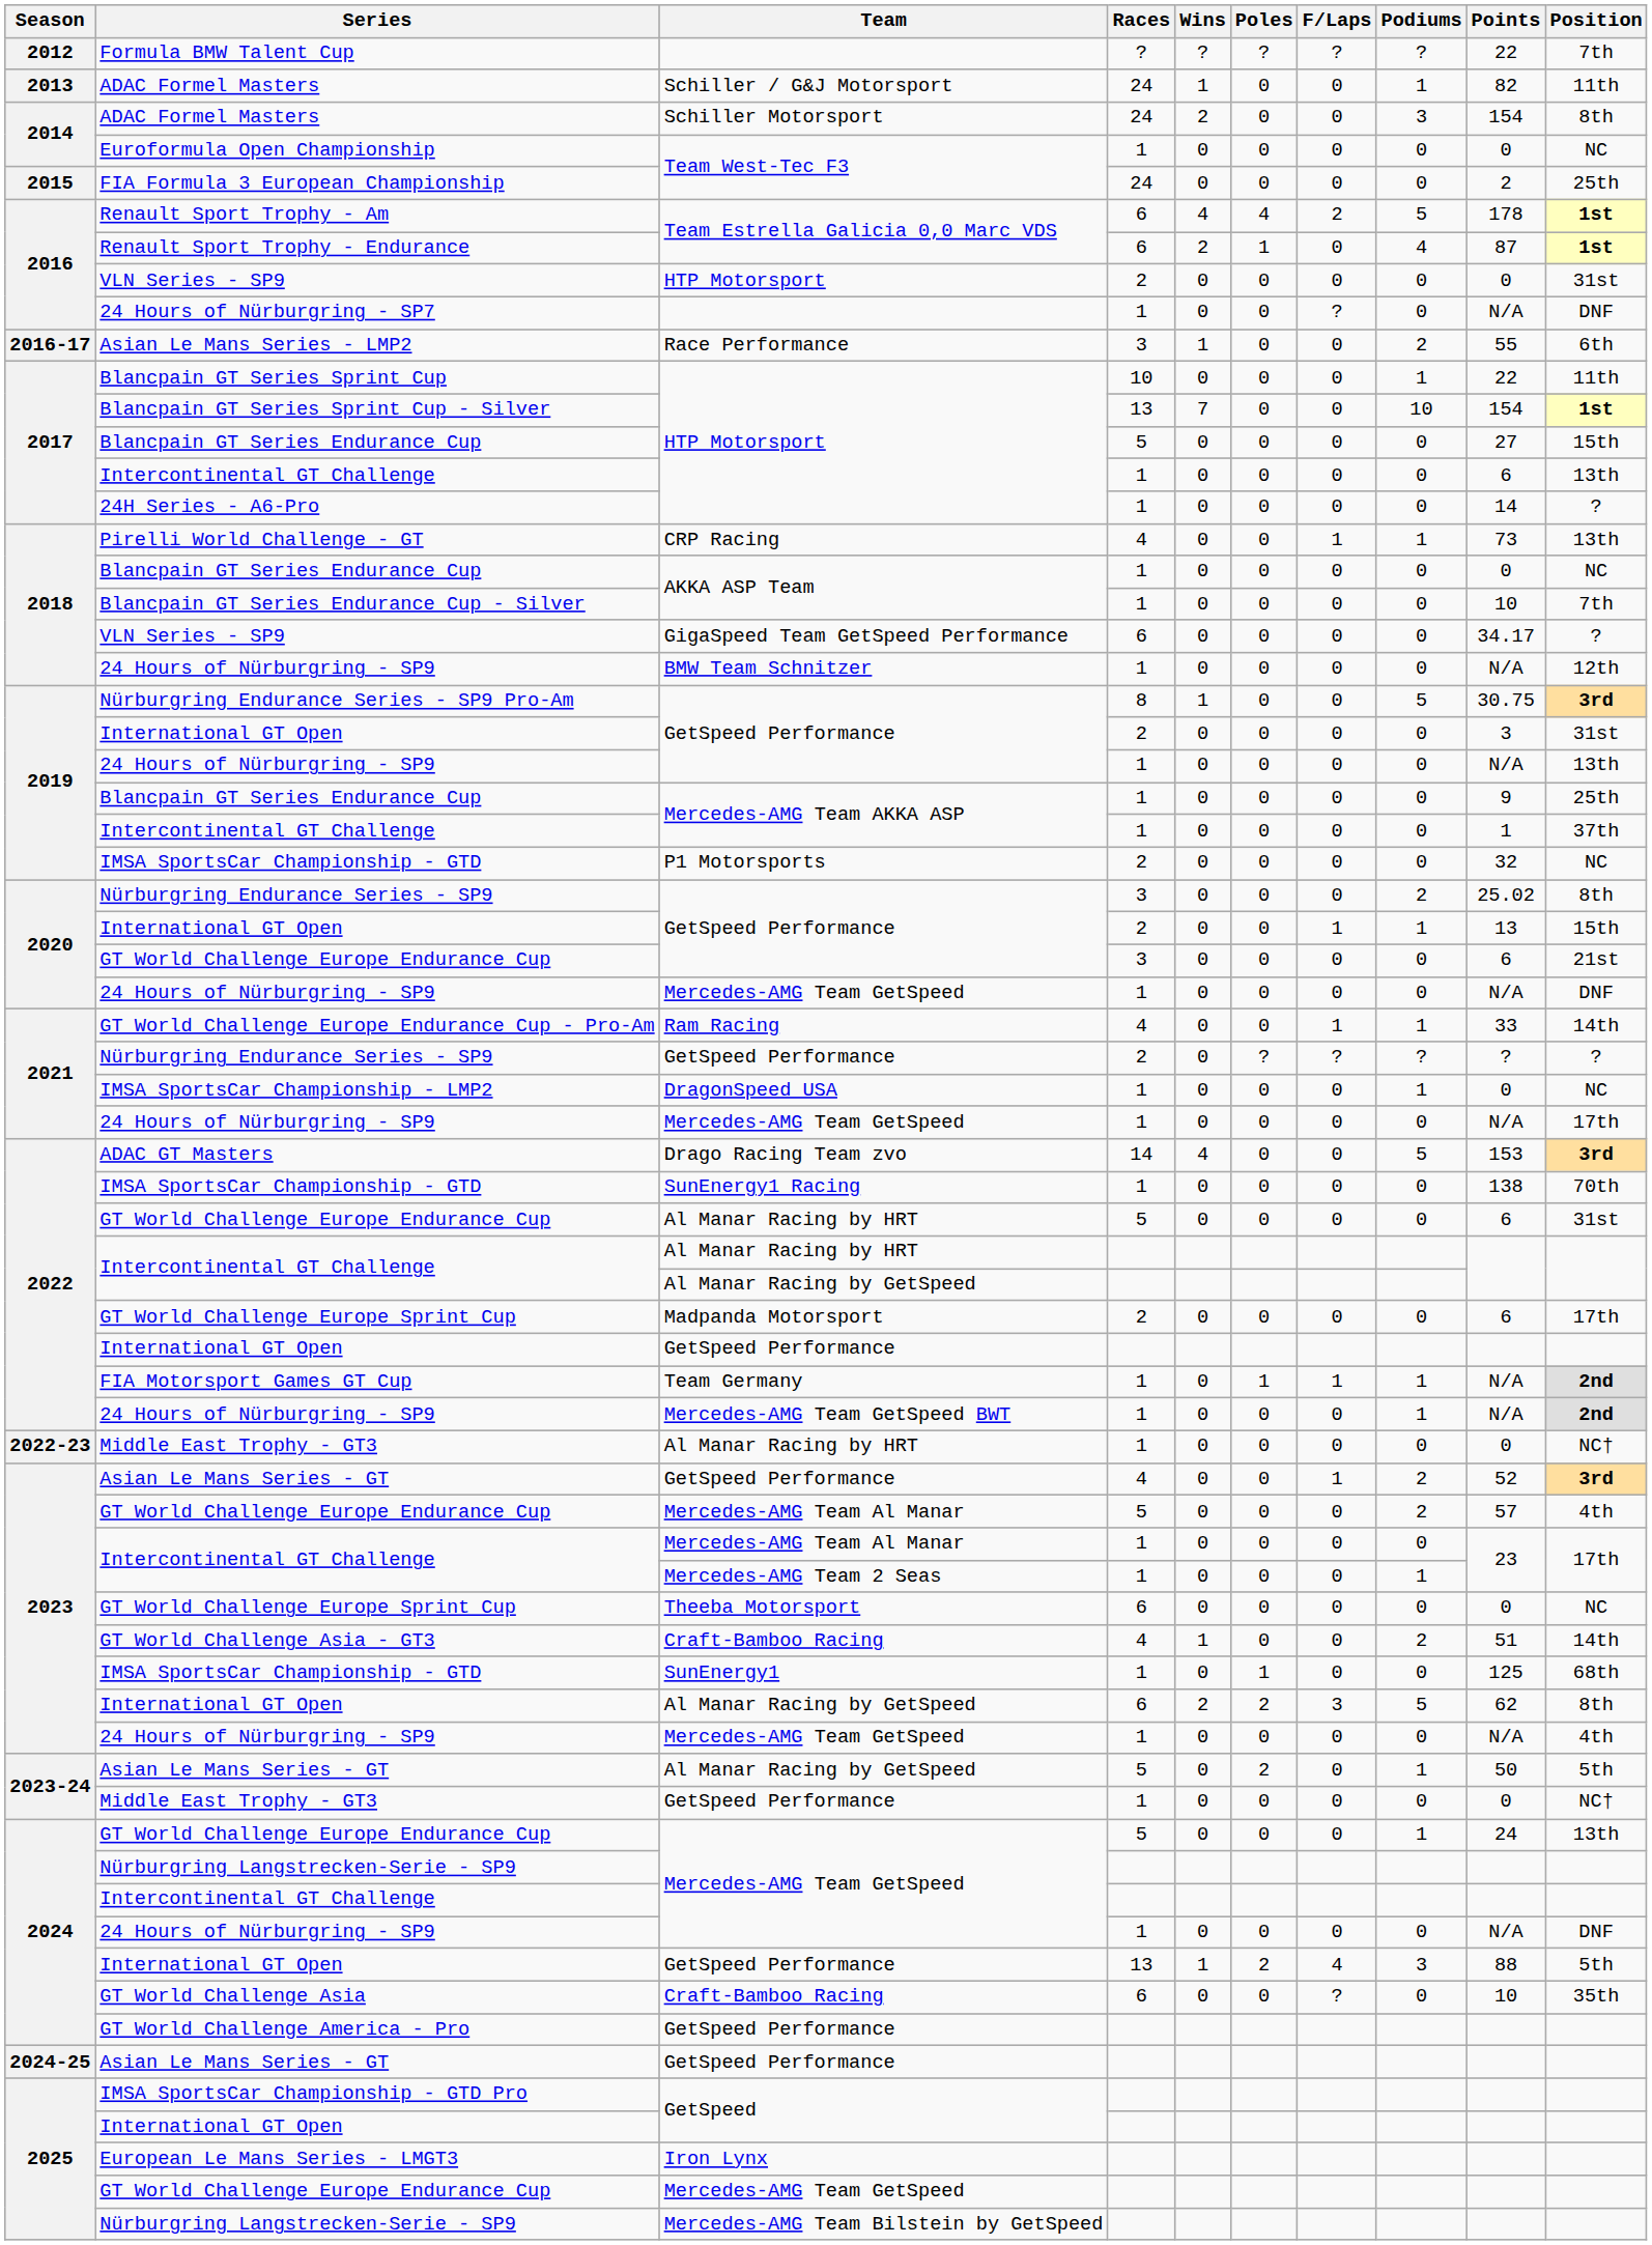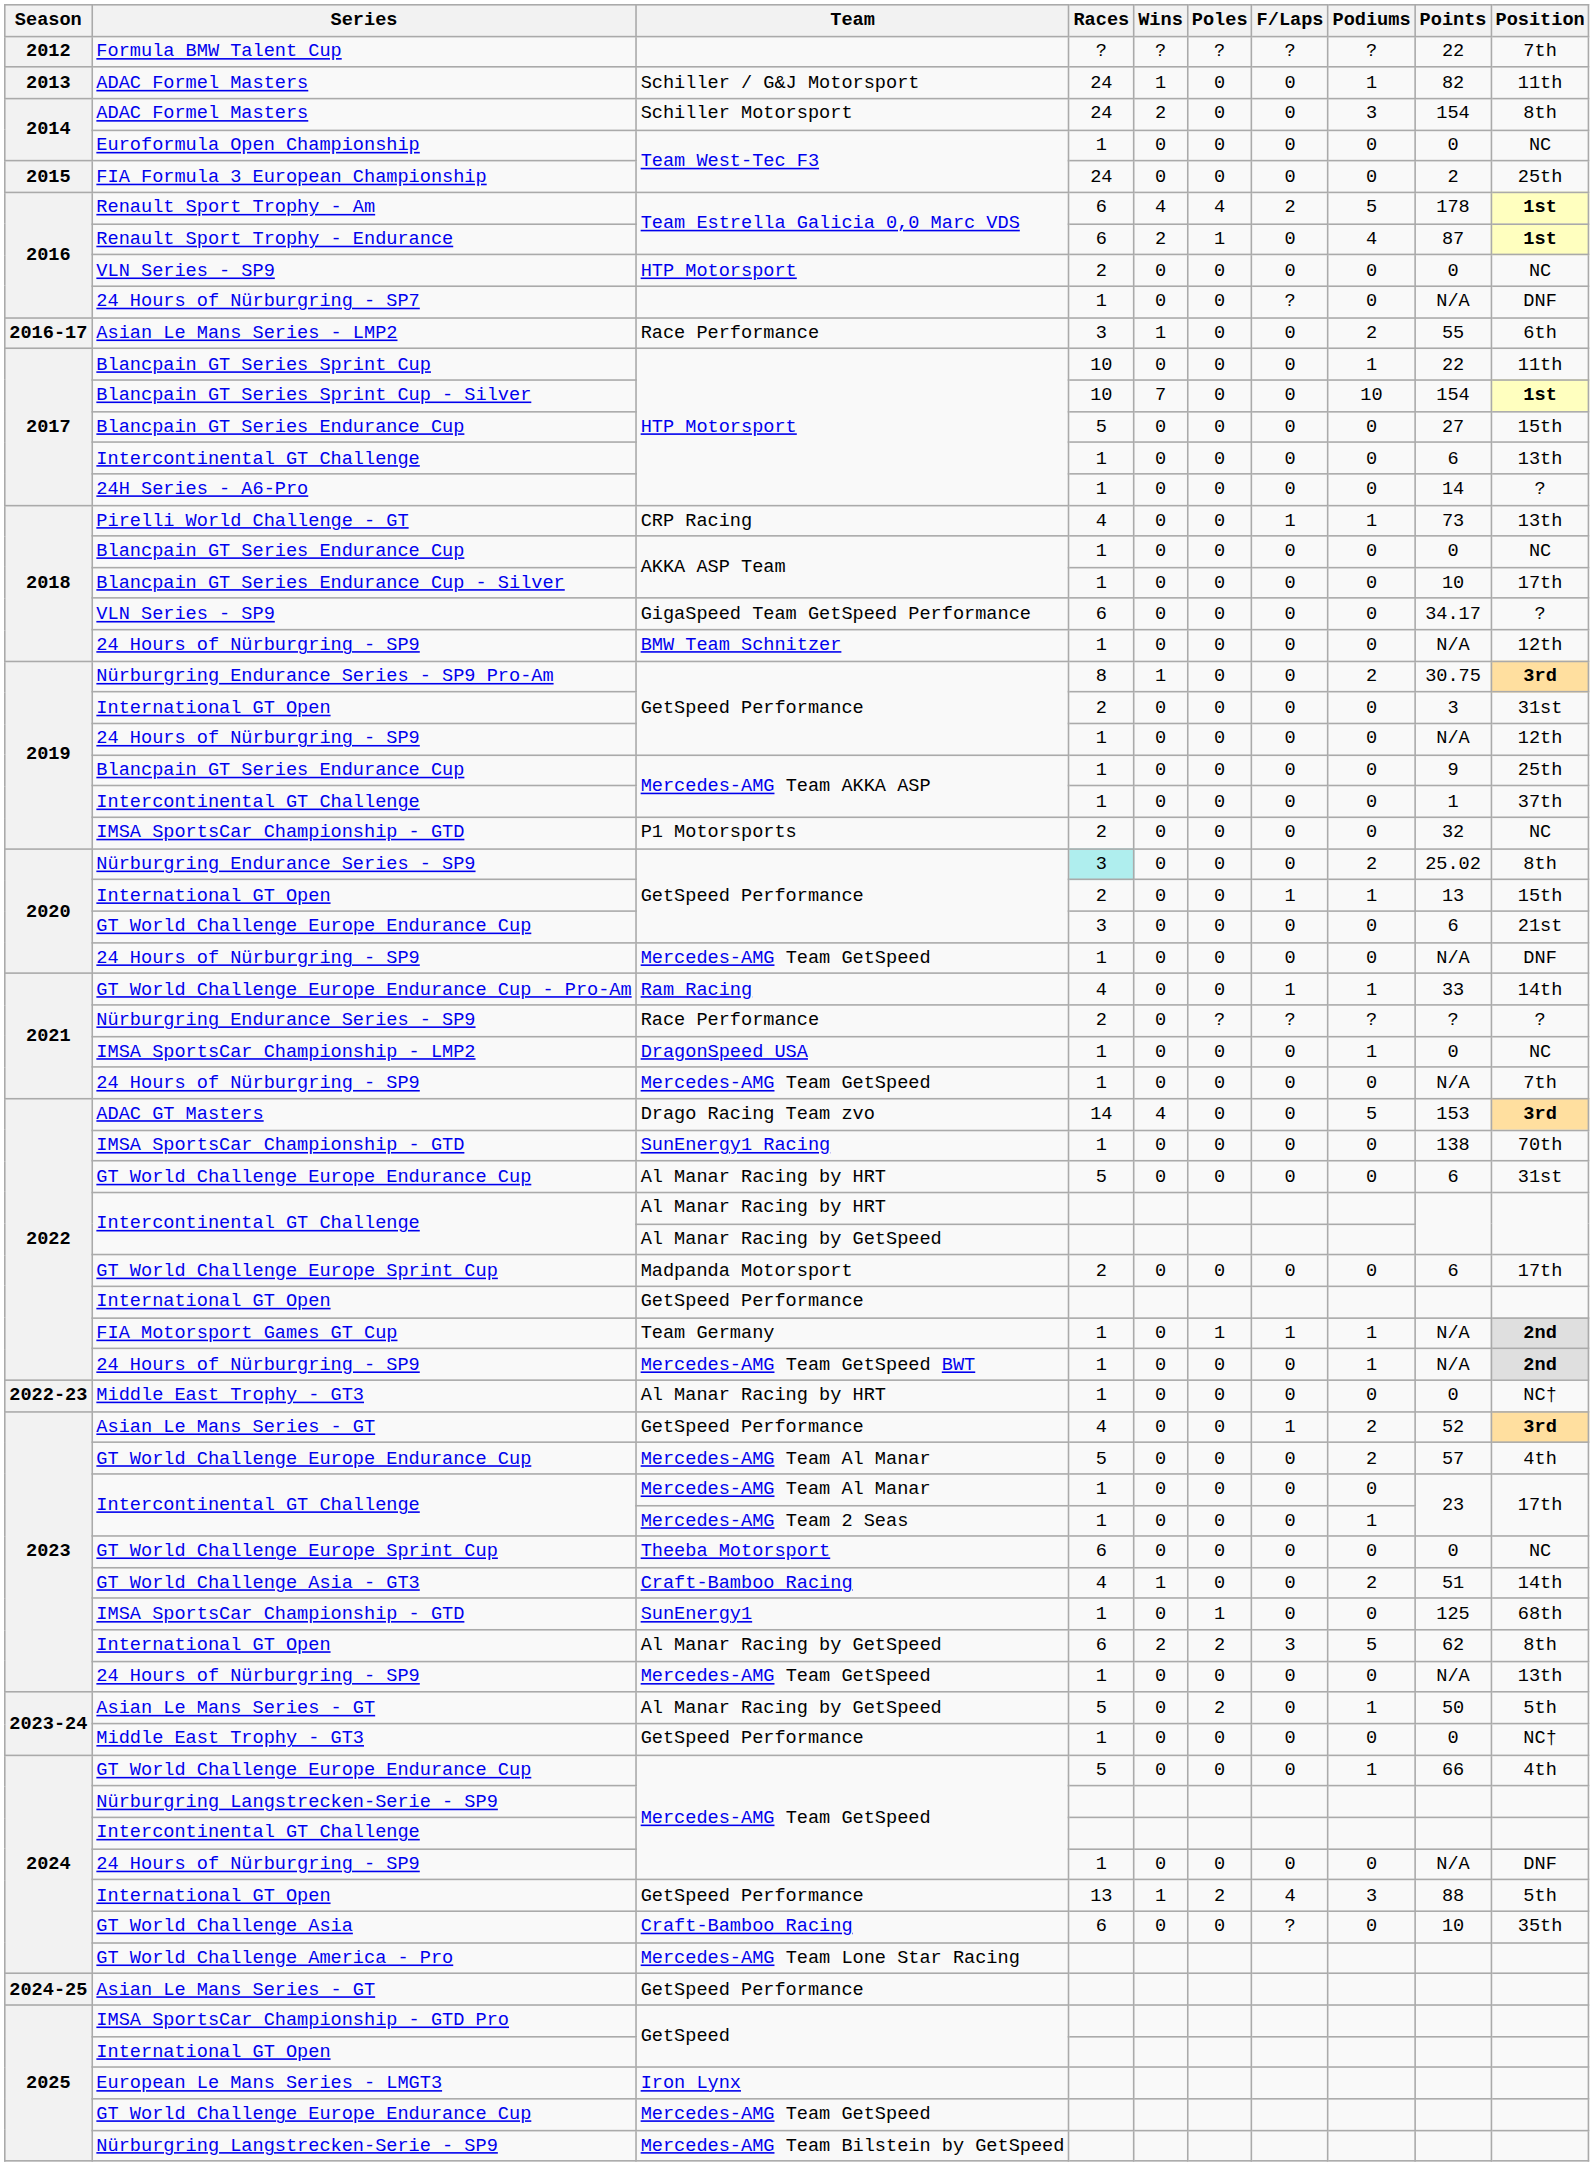2016 / VLN Series - SP9 | Position: 31st -> NC
Blancpain GT Series Sprint Cup - Silver | Races: 13 -> 10
Blancpain GT Series Endurance Cup - Silver | Position: 7th -> 17th
Nürburgring Endurance Series - SP9 Pro-Am | Podiums: 5 -> 2
2019 / 24 Hours of Nürburgring - SP9 | Position: 13th -> 12th
2020 / Nürburgring Endurance Series - SP9 | Races: no background -> paleturquoise background
2021 / Nürburgring Endurance Series - SP9 | Team: GetSpeed Performance -> Race Performance
2021 / 24 Hours of Nürburgring - SP9 | Position: 17th -> 7th
2023 / 24 Hours of Nürburgring - SP9 | Position: 4th -> 13th
2024 / GT World Challenge Europe Endurance Cup | Points: 24 -> 66
2024 / GT World Challenge Europe Endurance Cup | Position: 13th -> 4th
GT World Challenge America - Pro | Team: GetSpeed Performance -> Mercedes-AMG Team Lone Star Racing
